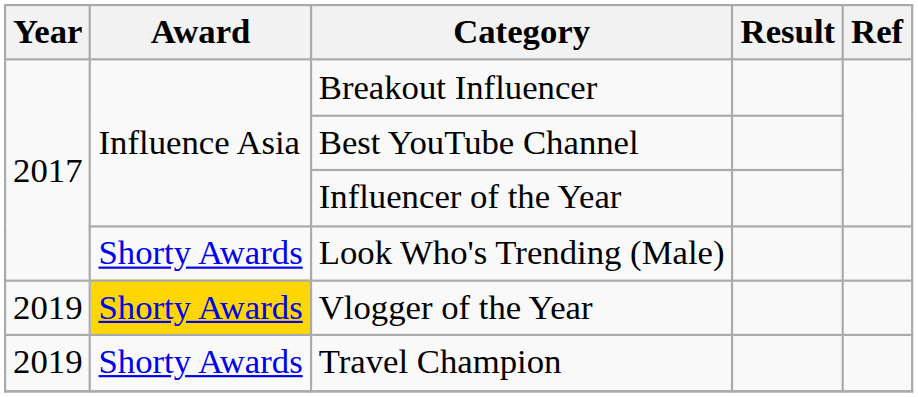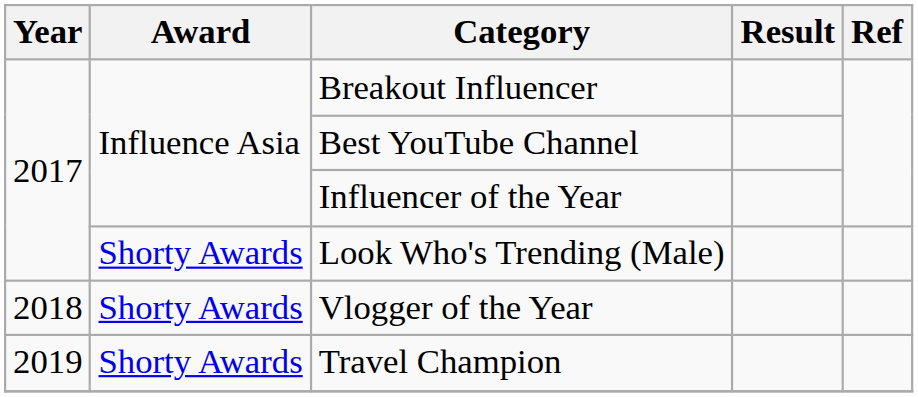Vlogger of the Year | Year: 2019 -> 2018
Vlogger of the Year | Award: gold background -> no background
